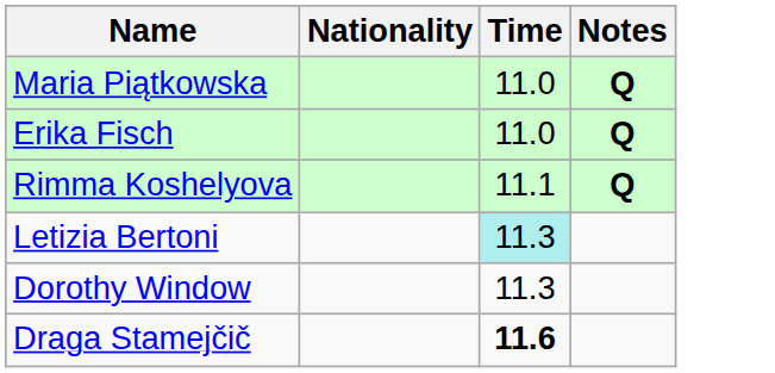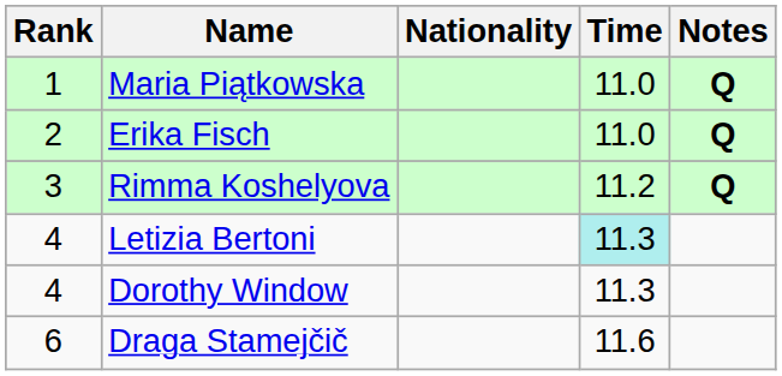+ column: Rank | 1 | 2 | 3 | 4 | 4 | 6
Rimma Koshelyova | Time: 11.1 -> 11.2
Draga Stamejčič | Time: bold -> normal
